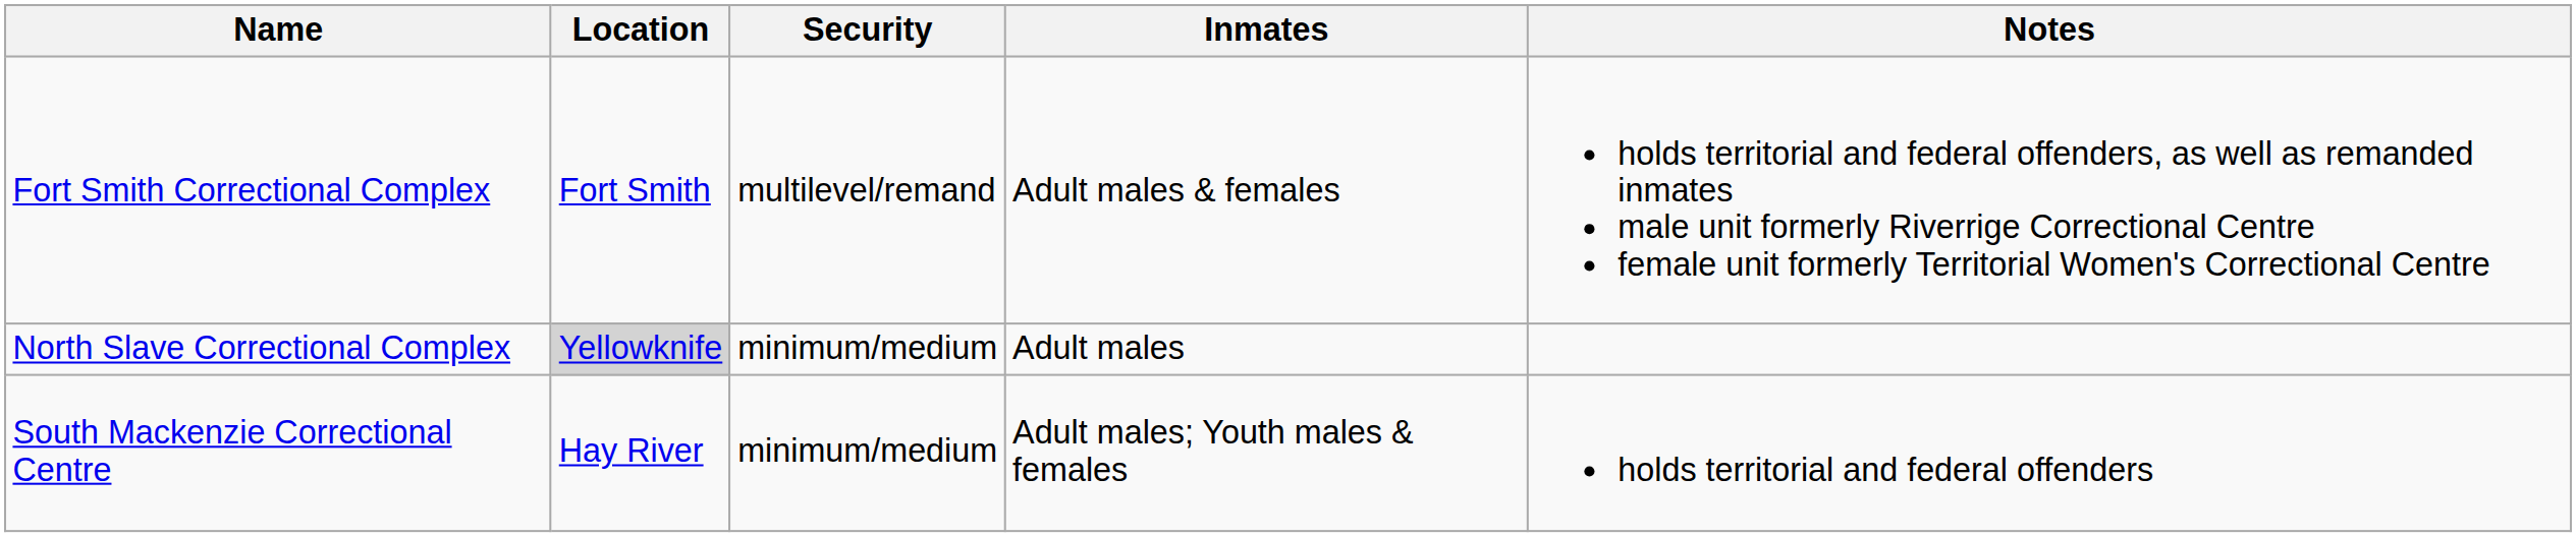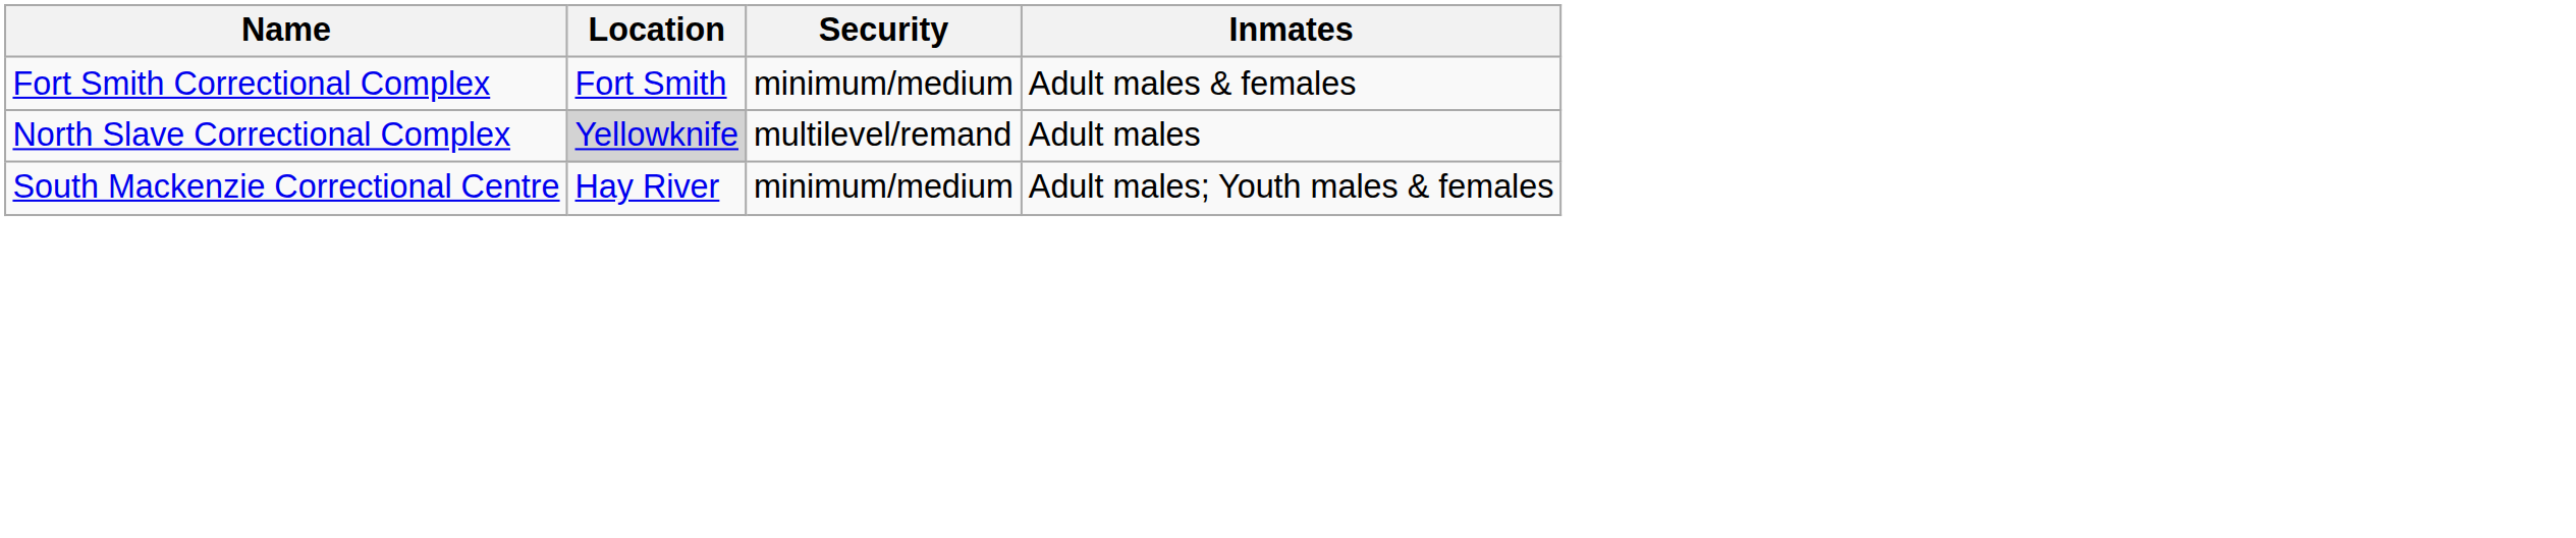- column: Notes | holds territorial and federal offenders, as well as remanded inmates male unit formerly Riverrige Correctional Centre female unit formerly Territorial Women's Correctional Centre | holds territorial and federal offenders
Fort Smith Correctional Complex | Security: multilevel/remand -> minimum/medium
North Slave Correctional Complex | Security: minimum/medium -> multilevel/remand
